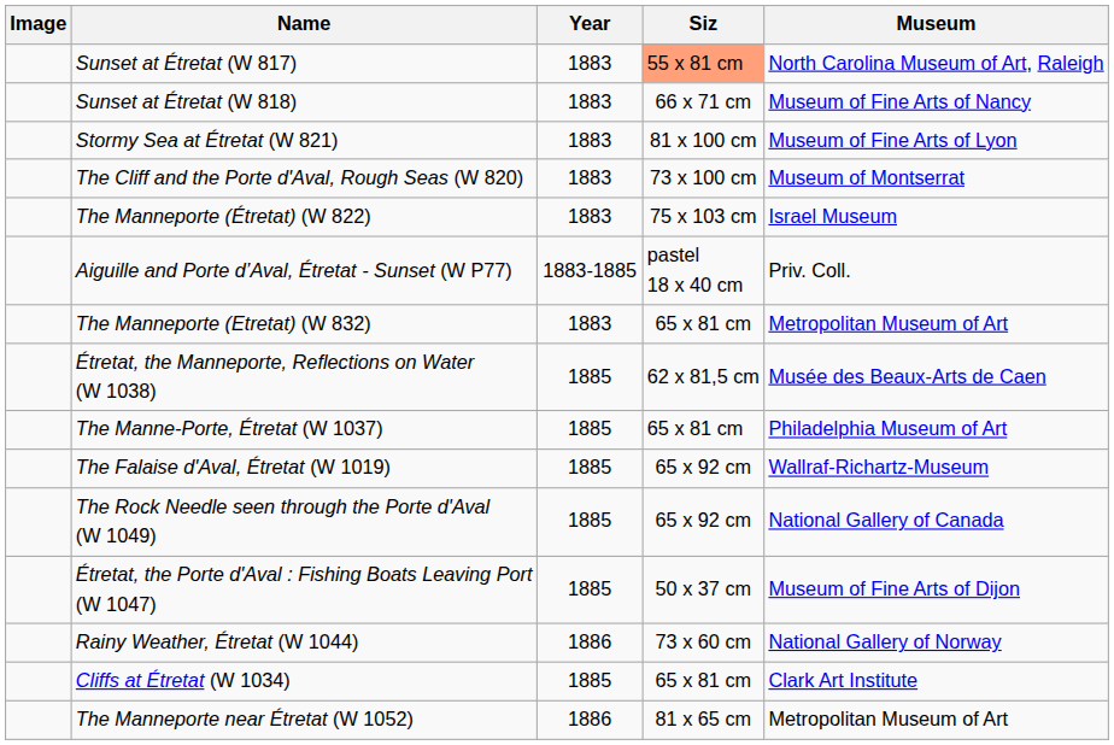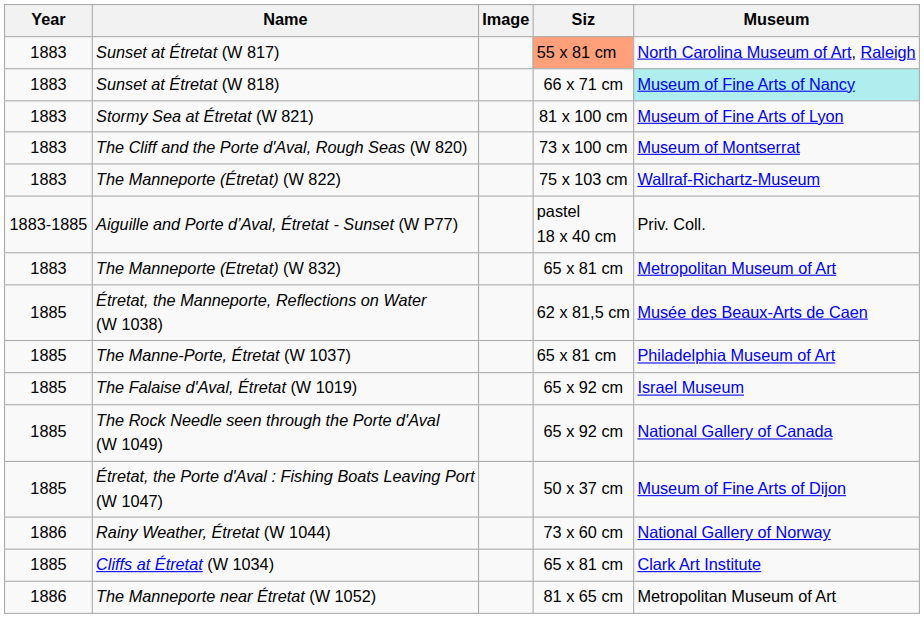columns swapped: Image <-> Year
Sunset at Étretat (W 818) | Museum: no background -> paleturquoise background
The Manneporte (Étretat) (W 822) | Museum: Israel Museum -> Wallraf-Richartz-Museum
The Falaise d'Aval, Étretat (W 1019) | Museum: Wallraf-Richartz-Museum -> Israel Museum
